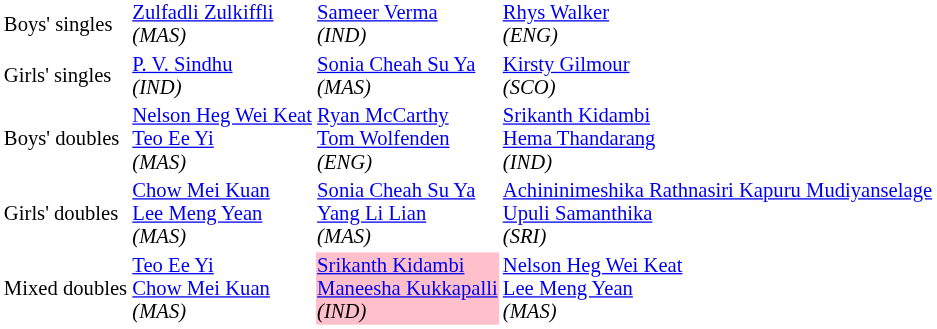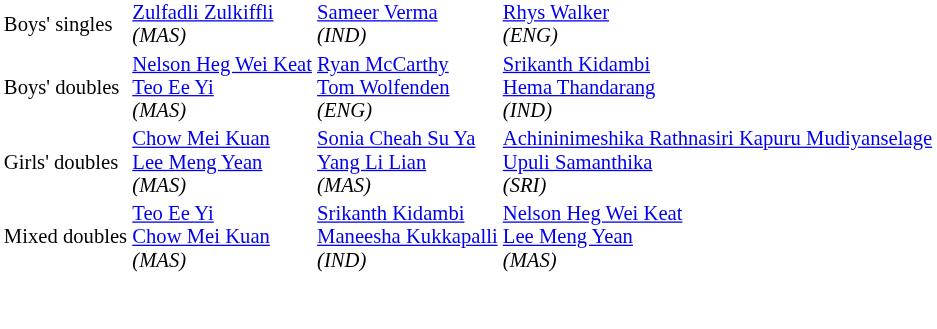- row: Girls' singles | P. V. Sindhu (IND) | Sonia Cheah Su Ya (MAS) | Kirsty Gilmour (SCO)
Mixed doubles | column 3: pink background -> no background
